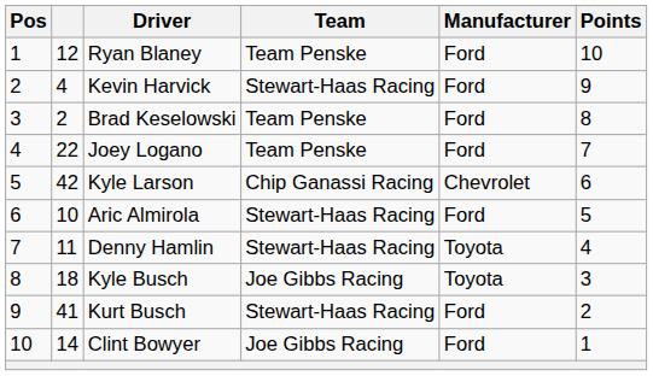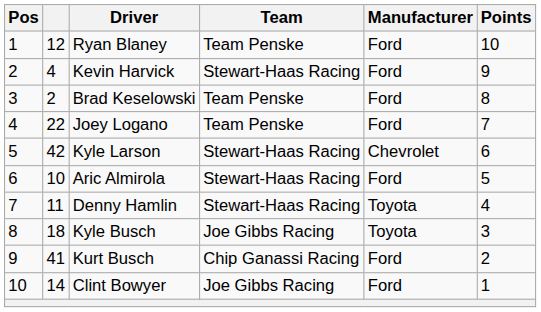Kyle Larson | Team: Chip Ganassi Racing -> Stewart-Haas Racing
Kurt Busch | Team: Stewart-Haas Racing -> Chip Ganassi Racing
